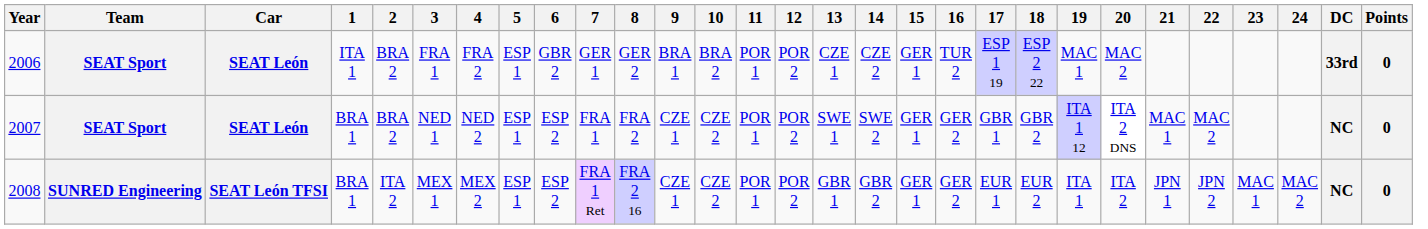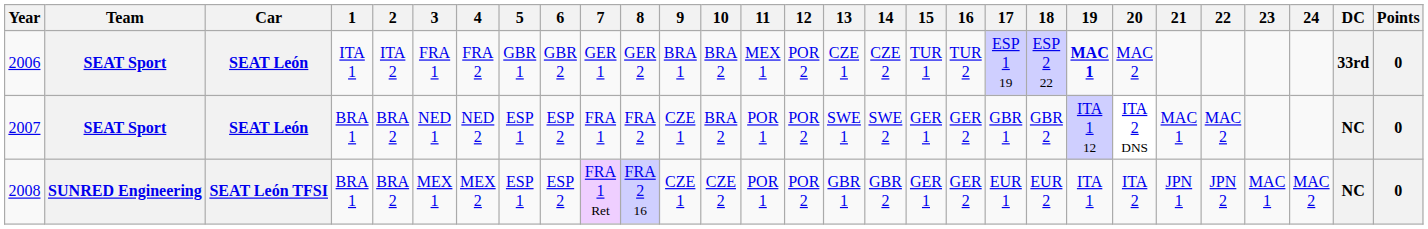2006 | 2: BRA 2 -> ITA 2
2006 | 5: ESP 1 -> GBR 1
2006 | 11: POR 1 -> MEX 1
2006 | 15: GER 1 -> TUR 1
2006 | 19: normal -> bold
2007 | 10: CZE 2 -> BRA 2
2008 | 2: ITA 2 -> BRA 2
